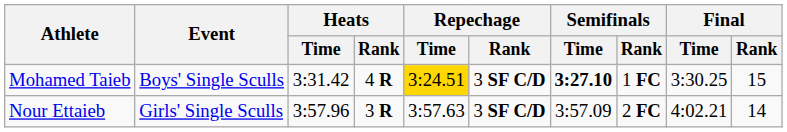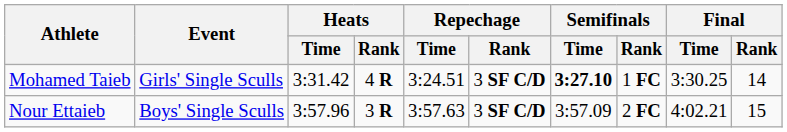Mohamed Taieb | Event: Boys' Single Sculls -> Girls' Single Sculls
Mohamed Taieb | Repechage / Time: gold background -> no background
Mohamed Taieb | Final / Rank: 15 -> 14
Nour Ettaieb | Event: Girls' Single Sculls -> Boys' Single Sculls
Nour Ettaieb | Final / Rank: 14 -> 15
